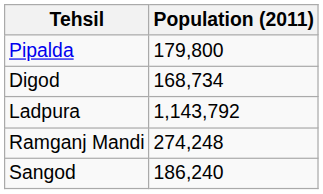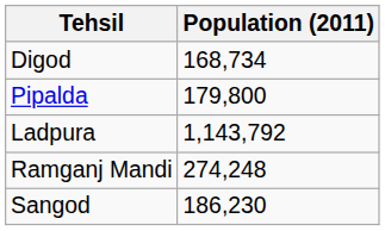rows swapped: Pipalda <-> Digod
Sangod | Population (2011): 186,240 -> 186,230
